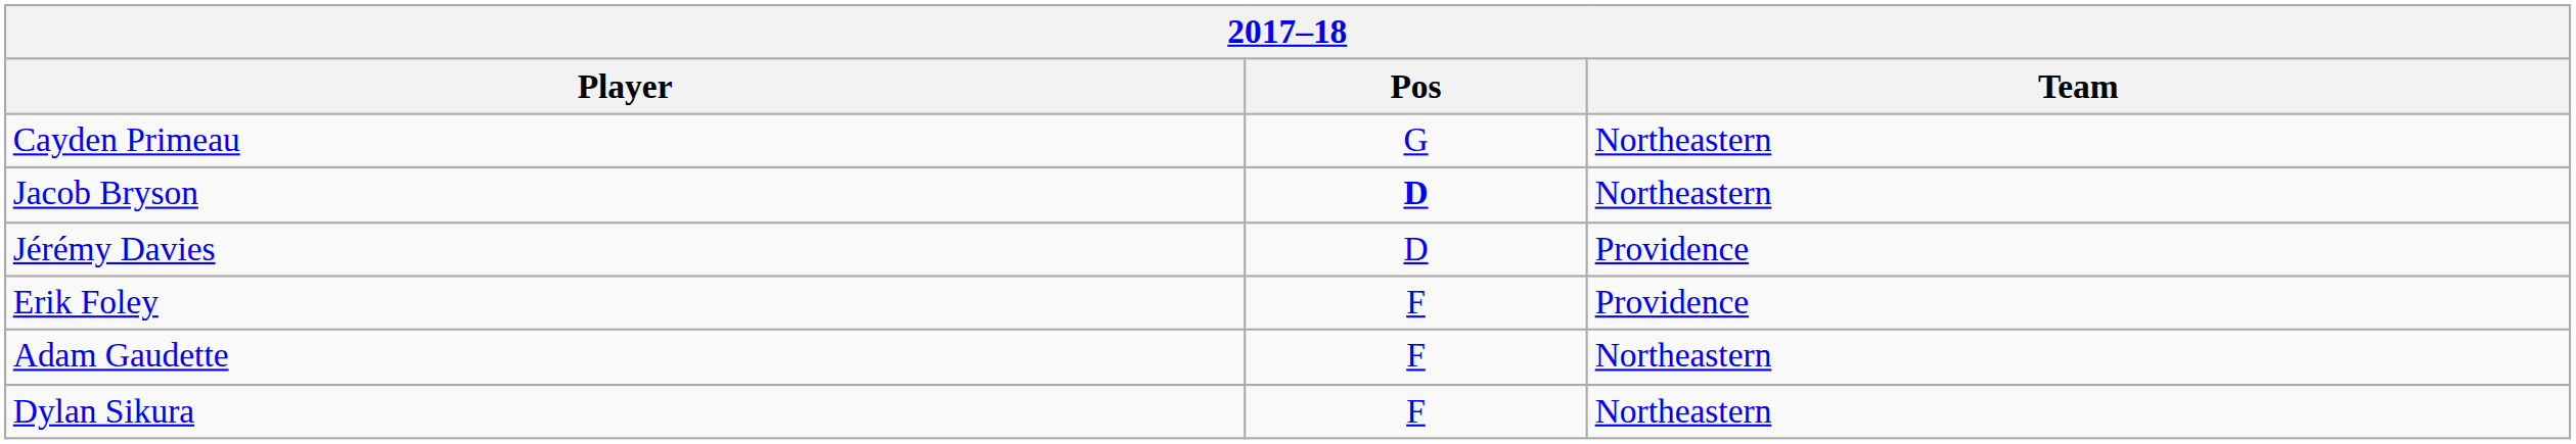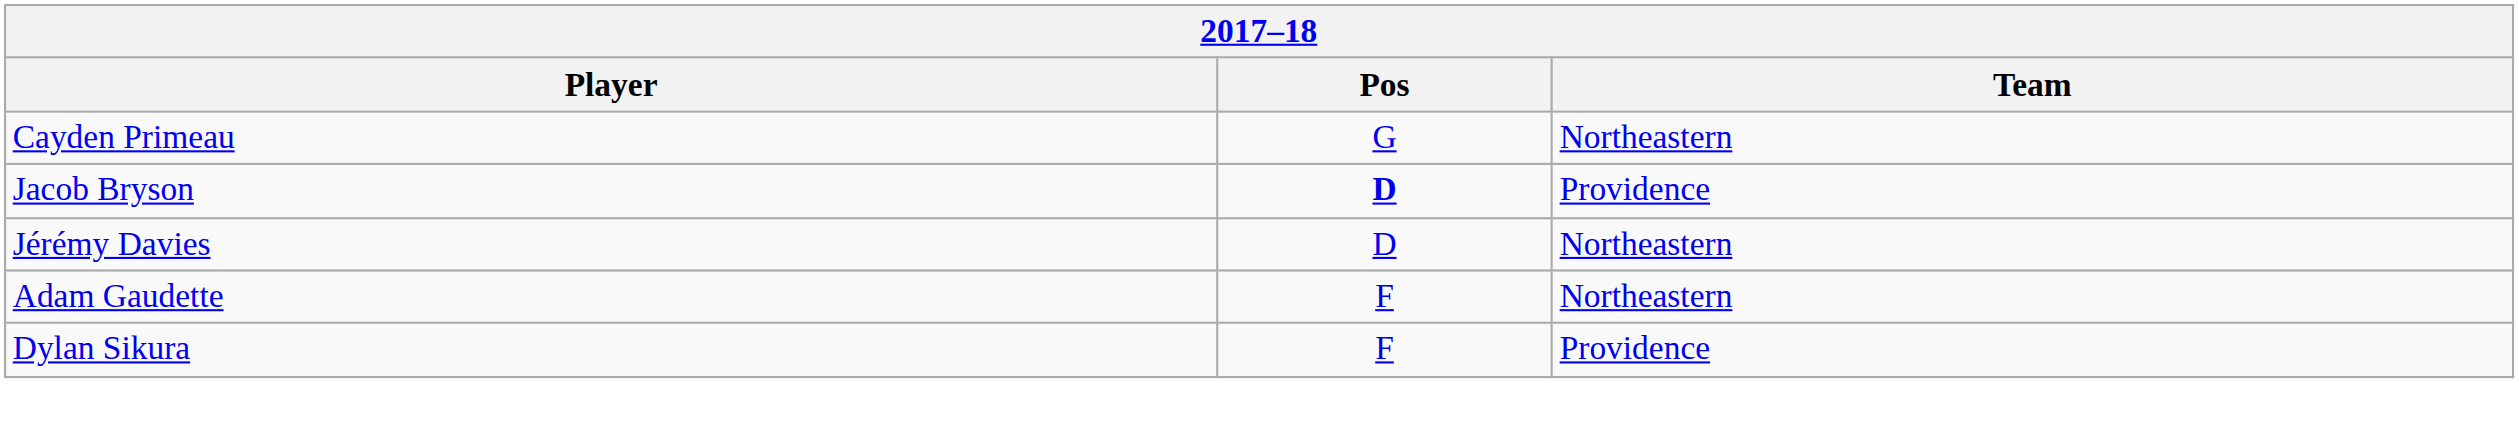Jacob Bryson | Team: Northeastern -> Providence
Jérémy Davies | Team: Providence -> Northeastern
- row: Erik Foley | F | Providence
Dylan Sikura | Team: Northeastern -> Providence
